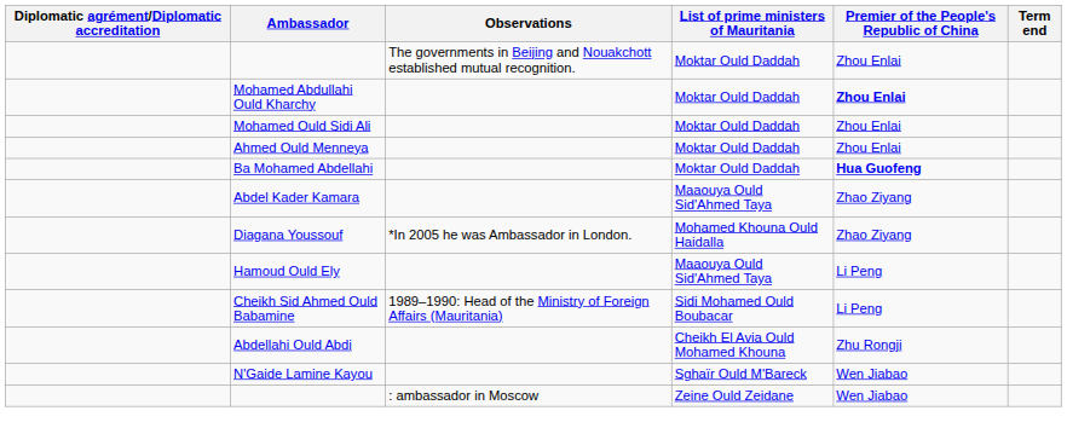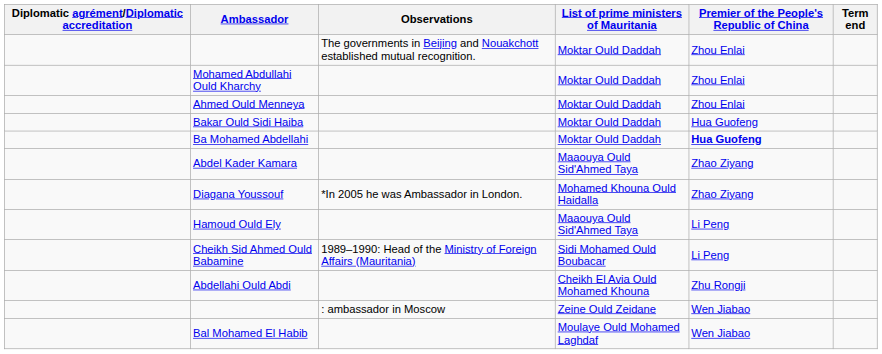Mohamed Abdullahi Ould Kharchy | Premier of the People's Republic of China: bold -> normal
- row: Mohamed Ould Sidi Ali | Moktar Ould Daddah | Zhou Enlai
+ row: Bakar Ould Sidi Haiba | Moktar Ould Daddah | Hua Guofeng
- row: N'Gaide Lamine Kayou | Sghaïr Ould M'Bareck | Wen Jiabao
+ row: Bal Mohamed El Habib | Moulaye Ould Mohamed Laghdaf | Wen Jiabao
